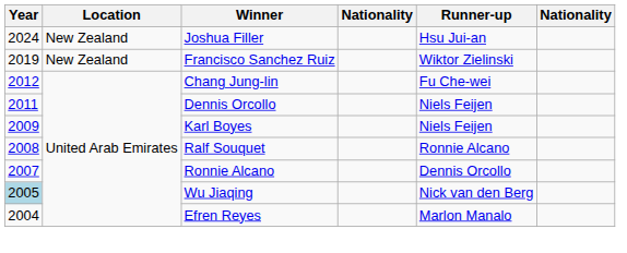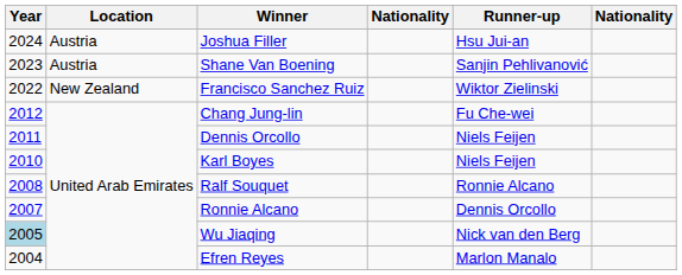Joshua Filler | Location: New Zealand -> Austria
+ row: 2023 | Austria | Shane Van Boening | Sanjin Pehlivanović
Francisco Sanchez Ruiz | Year: 2019 -> 2022
Karl Boyes | Year: 2009 -> 2010
